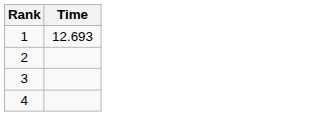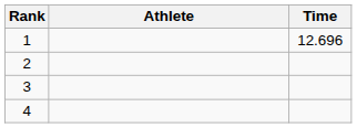+ column: Athlete
1 | Time: 12.693 -> 12.696
